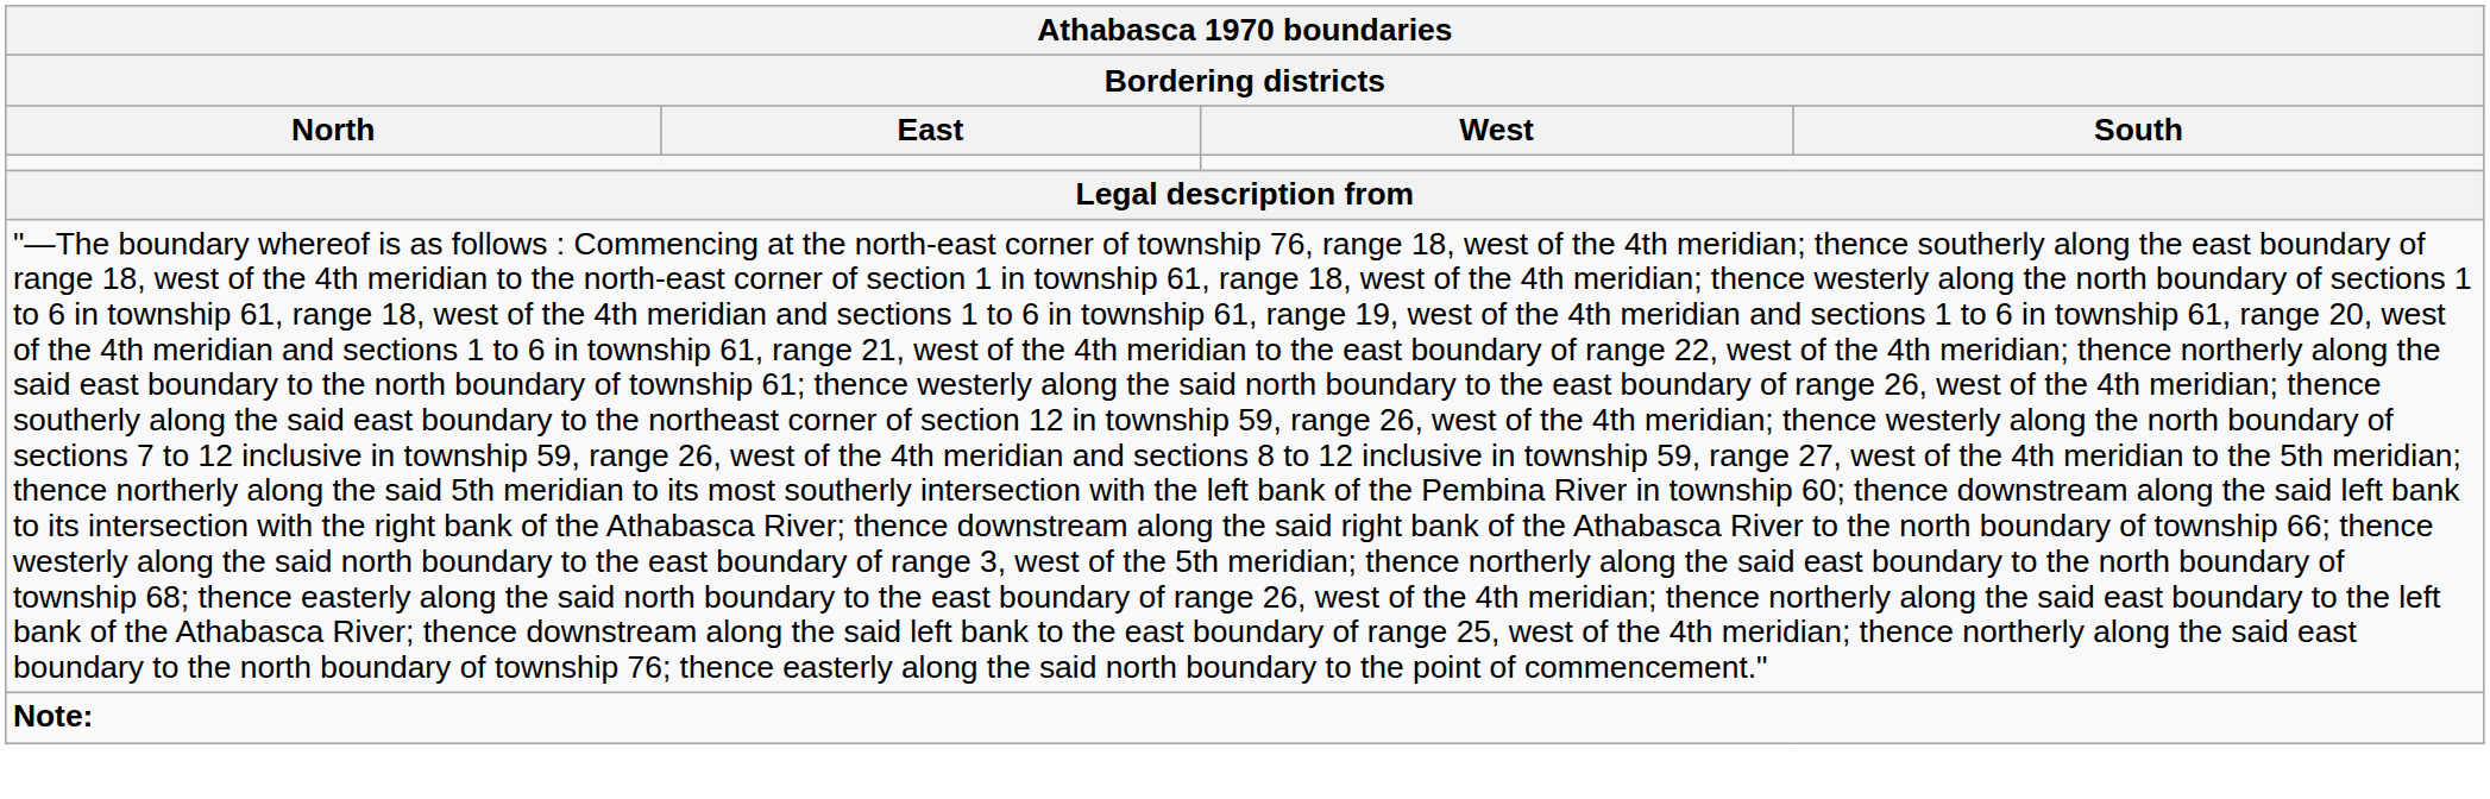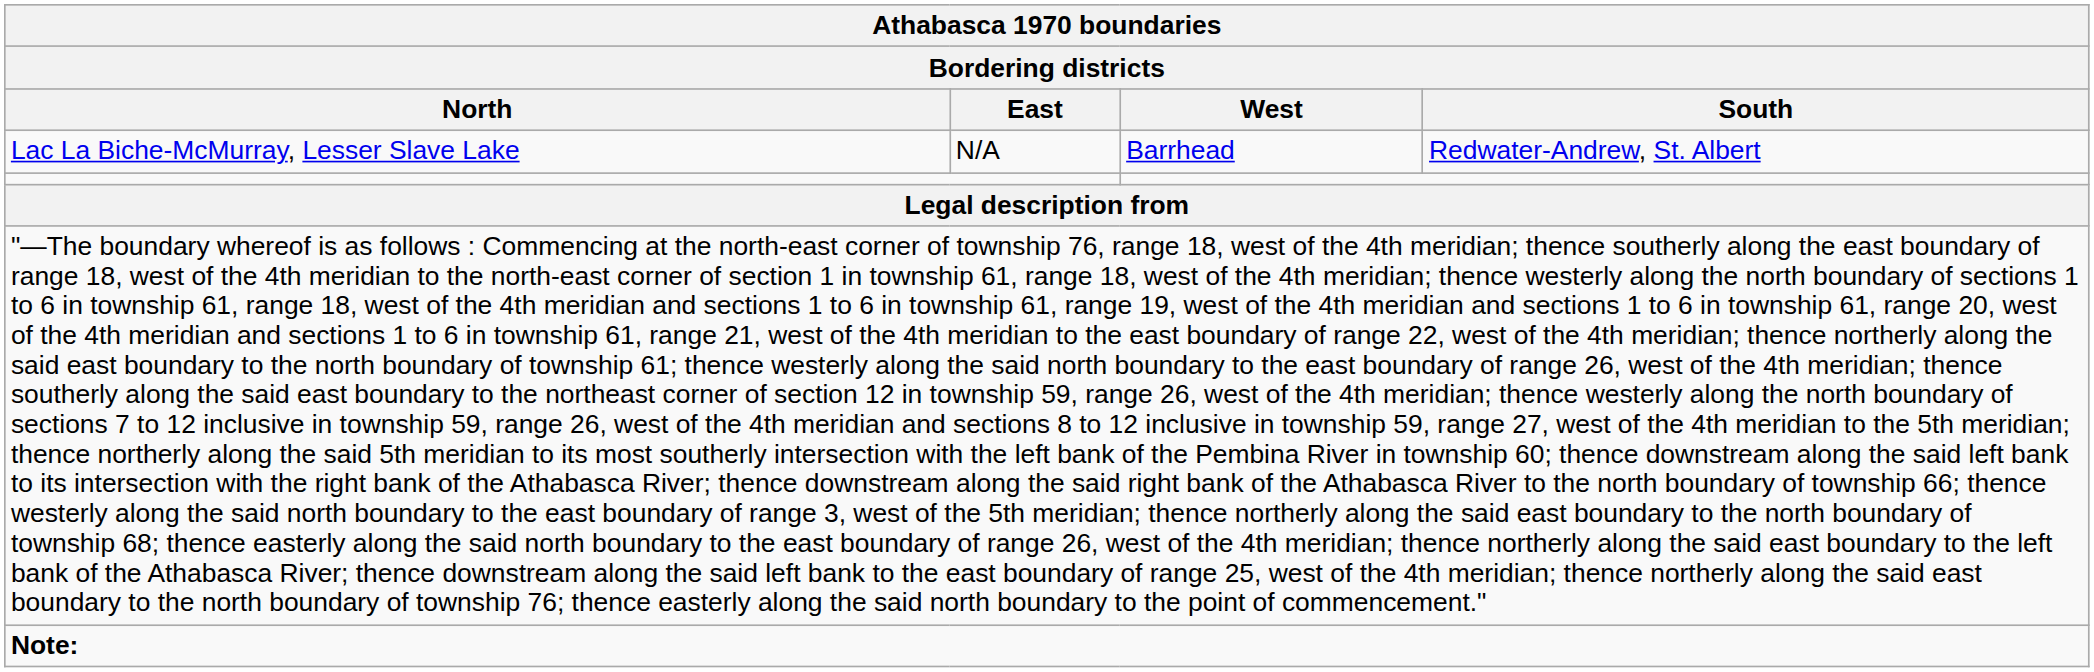+ row: Lac La Biche-McMurray, Lesser Slave Lake | N/A | Barrhead | Redwater-Andrew, St. Albert
